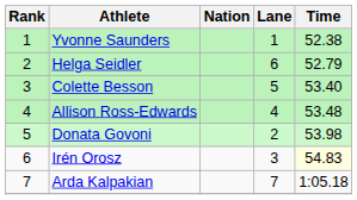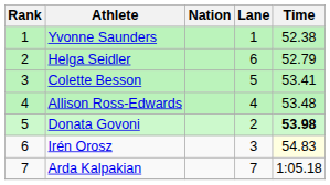Colette Besson | Time: 53.40 -> 53.41
Donata Govoni | Time: normal -> bold
